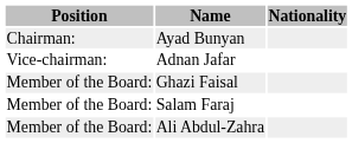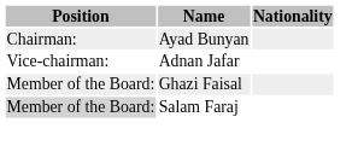Salam Faraj | Position: no background -> lightgrey background
- row: Member of the Board: | Ali Abdul-Zahra
